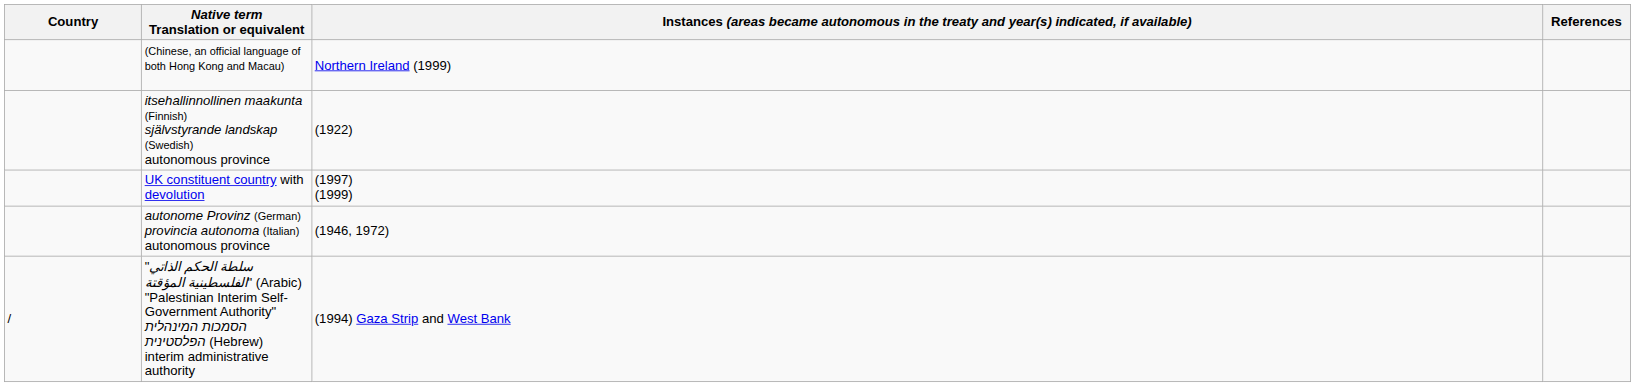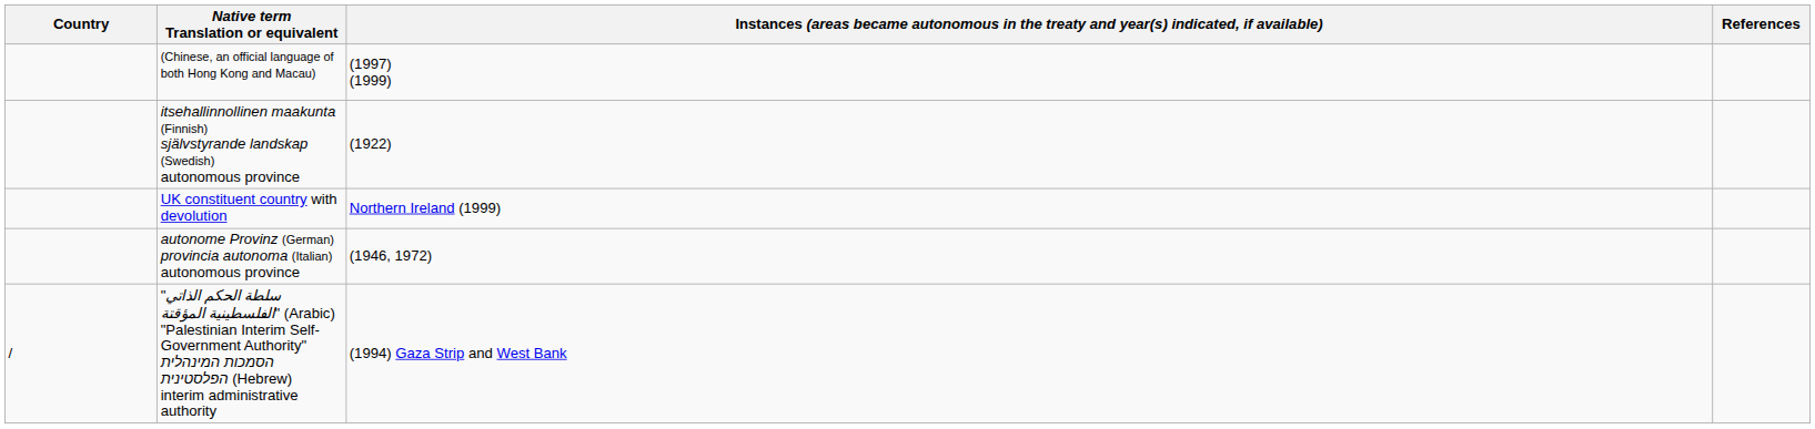(Chinese, an official language of both Hong Kong and Macau) | column 3: Northern Ireland (1999) -> (1997) (1999)
UK constituent country with devolution | column 3: (1997) (1999) -> Northern Ireland (1999)
